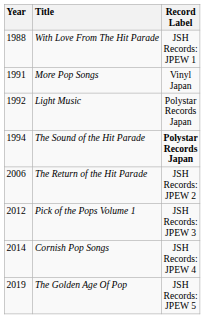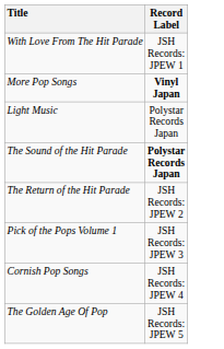- column: Year | 1988 | 1991 | 1992 | 1994 | 2006 | 2012 | 2014 | 2019
More Pop Songs | Record Label: normal -> bold
